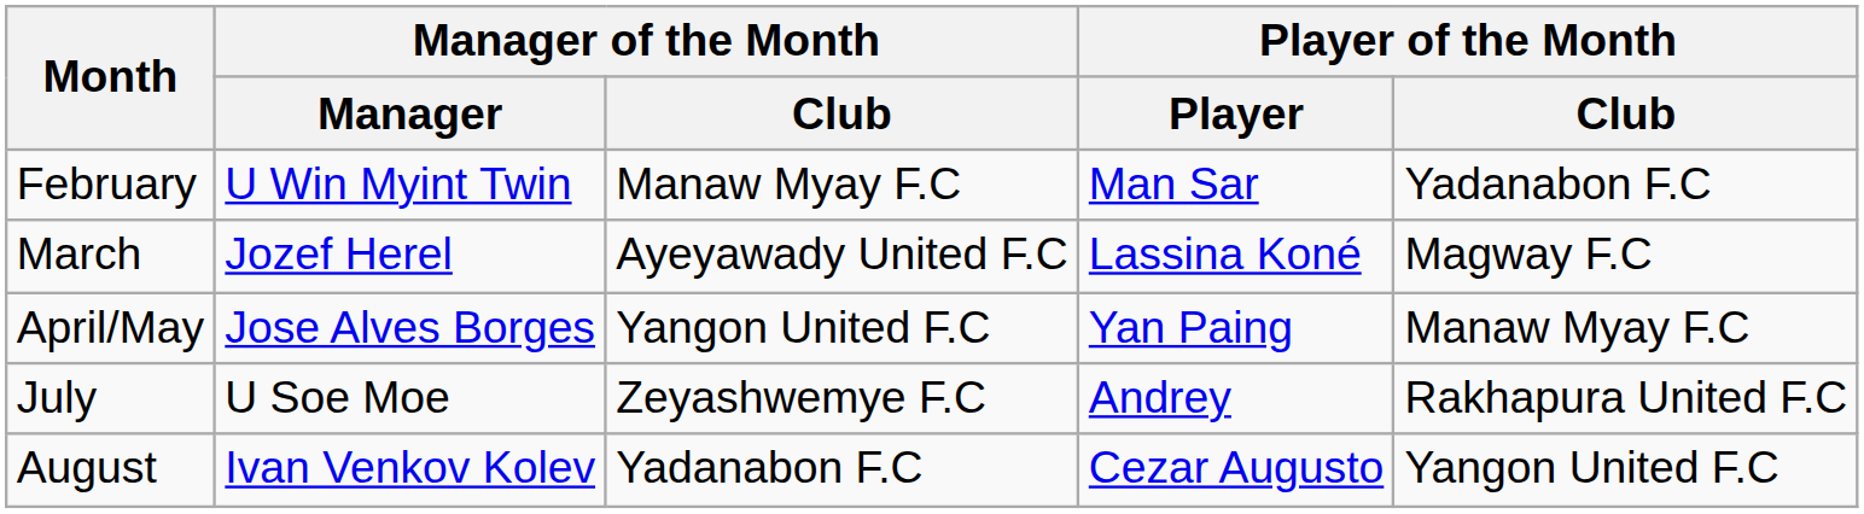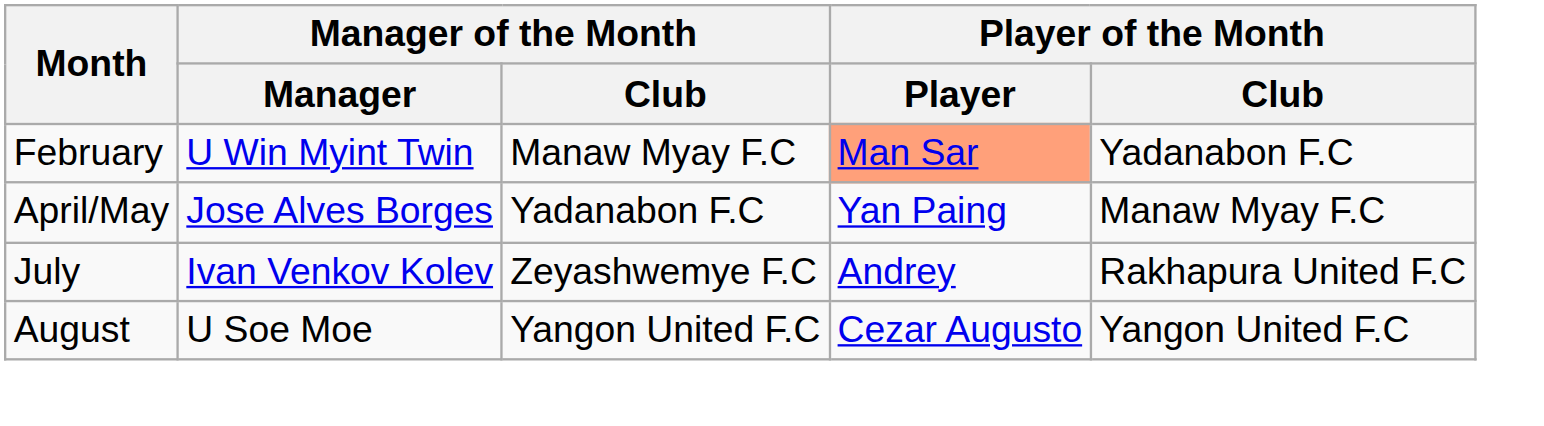February | Player of the Month / Player: no background -> lightsalmon background
- row: March | Jozef Herel | Ayeyawady United F.C | Lassina Koné | Magway F.C
April/May | Manager of the Month / Club: Yangon United F.C -> Yadanabon F.C
July | Manager of the Month / Manager: U Soe Moe -> Ivan Venkov Kolev
August | Manager of the Month / Manager: Ivan Venkov Kolev -> U Soe Moe
August | Manager of the Month / Club: Yadanabon F.C -> Yangon United F.C
